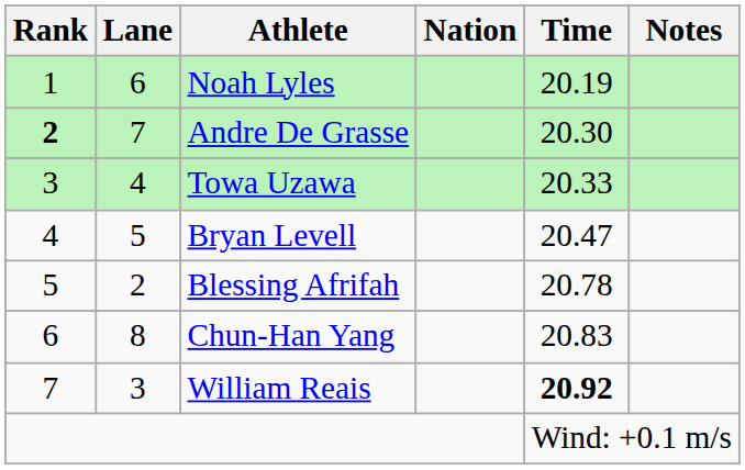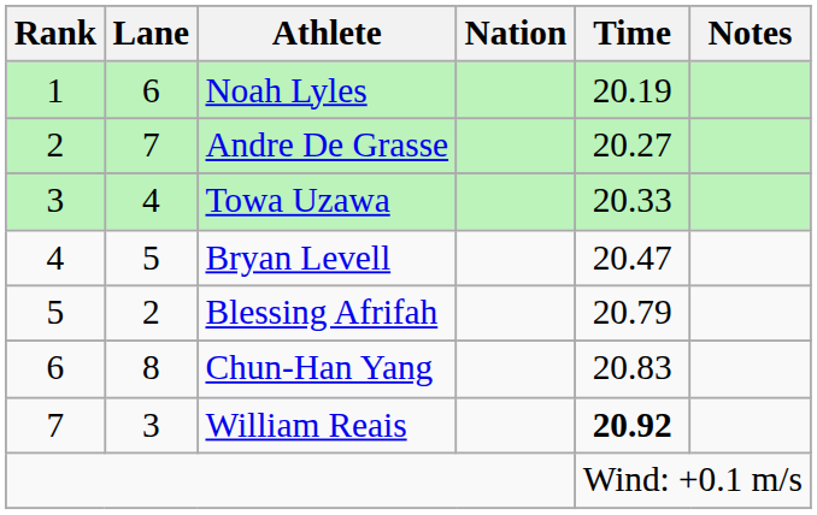Andre De Grasse | Rank: bold -> normal
Andre De Grasse | Time: 20.30 -> 20.27
Blessing Afrifah | Time: 20.78 -> 20.79
